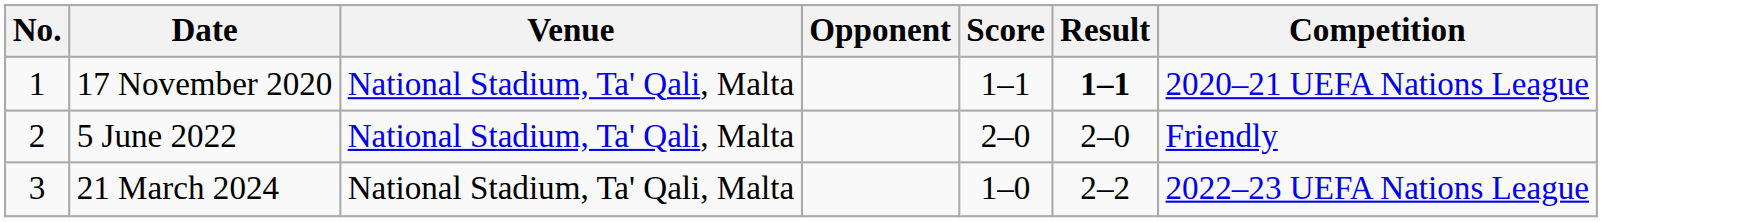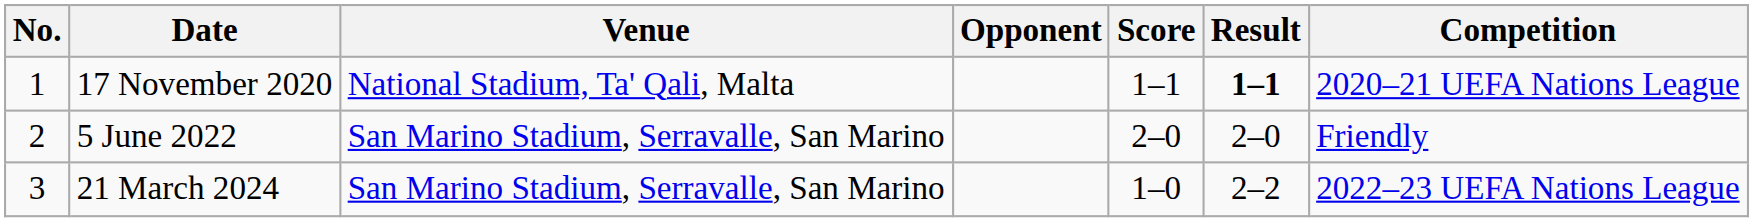5 June 2022 | Venue: National Stadium, Ta' Qali, Malta -> San Marino Stadium, Serravalle, San Marino
21 March 2024 | Venue: National Stadium, Ta' Qali, Malta -> San Marino Stadium, Serravalle, San Marino
